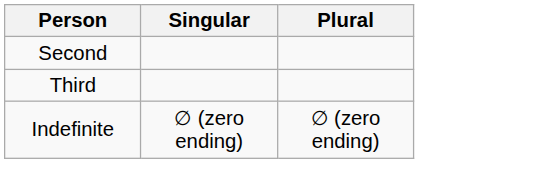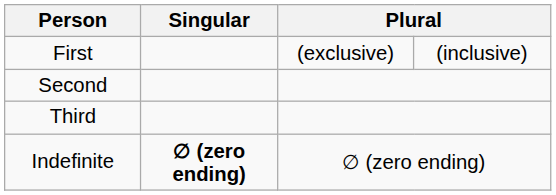+ row: First | (exclusive) | (inclusive)
Indefinite | Singular: normal -> bold
